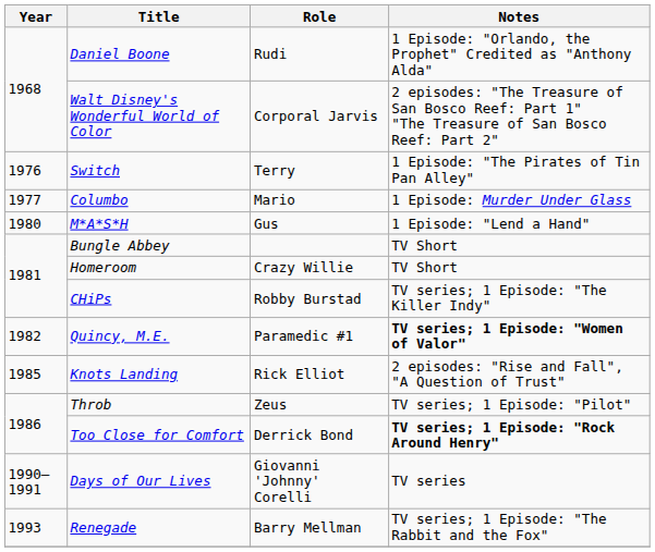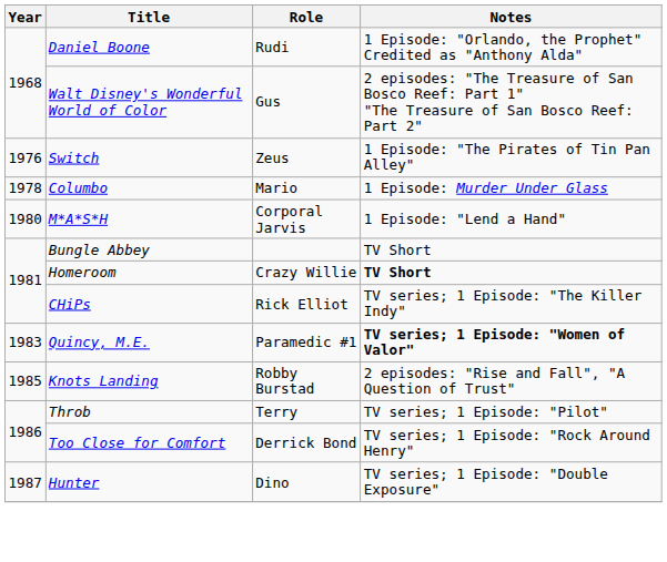Walt Disney's Wonderful World of Color | Role: Corporal Jarvis -> Gus
Switch | Role: Terry -> Zeus
Columbo | Year: 1977 -> 1978
M*A*S*H | Role: Gus -> Corporal Jarvis
Homeroom | Notes: normal -> bold
CHiPs | Role: Robby Burstad -> Rick Elliot
Quincy, M.E. | Year: 1982 -> 1983
Knots Landing | Role: Rick Elliot -> Robby Burstad
Throb | Role: Zeus -> Terry
Too Close for Comfort | Notes: bold -> normal
+ row: 1987 | Hunter | Dino | TV series; 1 Episode: "Double Exposure"
- row: 1990–1991 | Days of Our Lives | Giovanni 'Johnny' Corelli | TV series
- row: 1993 | Renegade | Barry Mellman | TV series; 1 Episode: "The Rabbit and the Fox"
